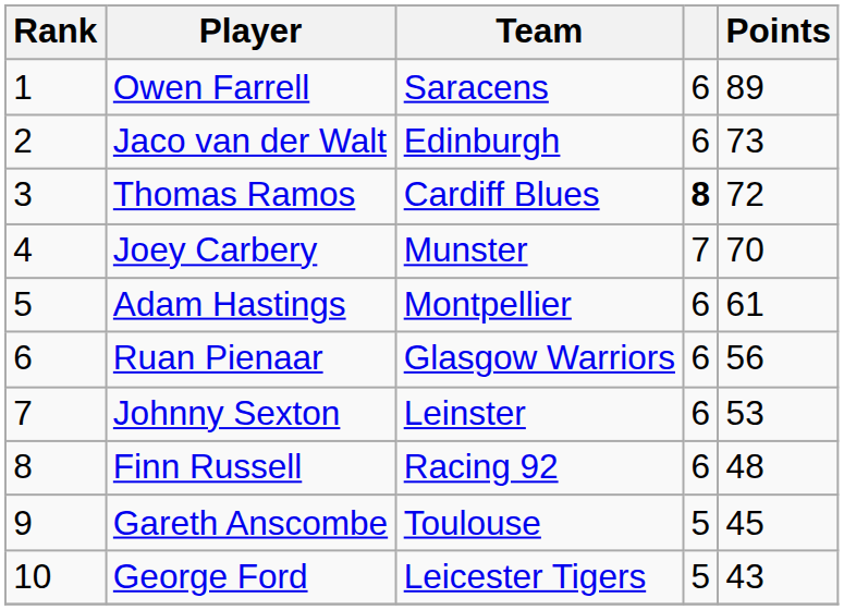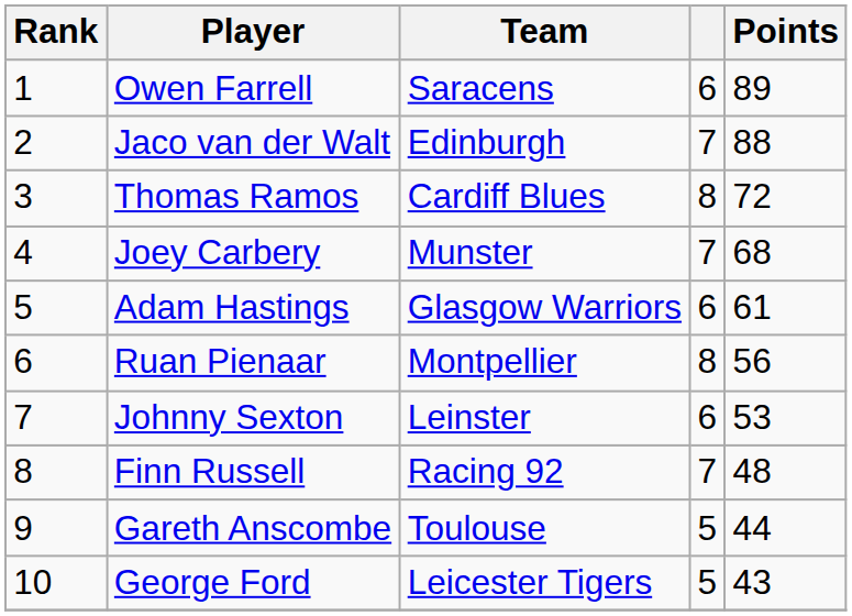Jaco van der Walt | column 4: 6 -> 7
Jaco van der Walt | Points: 73 -> 88
Thomas Ramos | column 4: bold -> normal
Joey Carbery | Points: 70 -> 68
Adam Hastings | Team: Montpellier -> Glasgow Warriors
Ruan Pienaar | Team: Glasgow Warriors -> Montpellier
Ruan Pienaar | column 4: 6 -> 8
Finn Russell | column 4: 6 -> 7
Gareth Anscombe | Points: 45 -> 44
